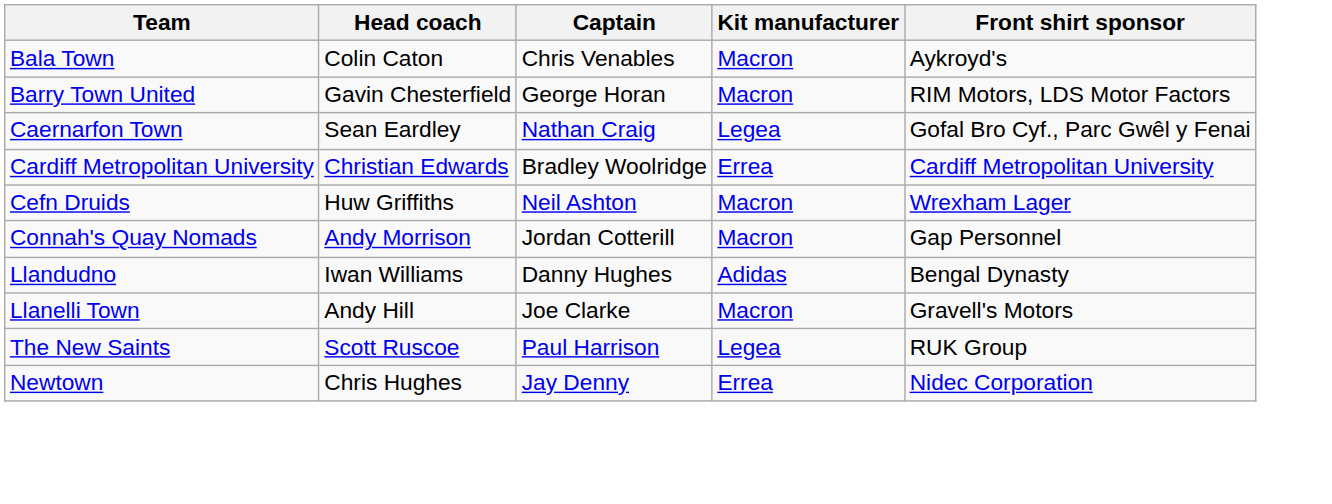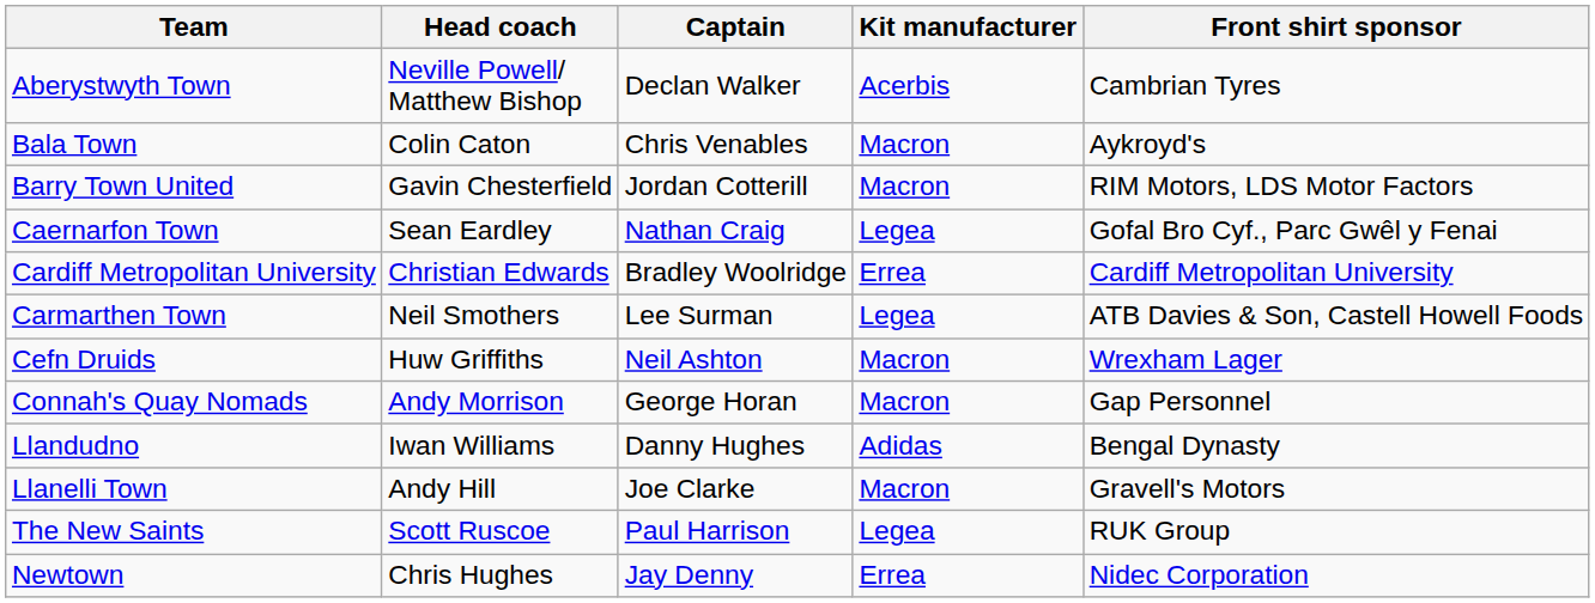+ row: Aberystwyth Town | Neville Powell/ Matthew Bishop | Declan Walker | Acerbis | Cambrian Tyres
Barry Town United | Captain: George Horan -> Jordan Cotterill
+ row: Carmarthen Town | Neil Smothers | Lee Surman | Legea | ATB Davies & Son, Castell Howell Foods
Connah's Quay Nomads | Captain: Jordan Cotterill -> George Horan
